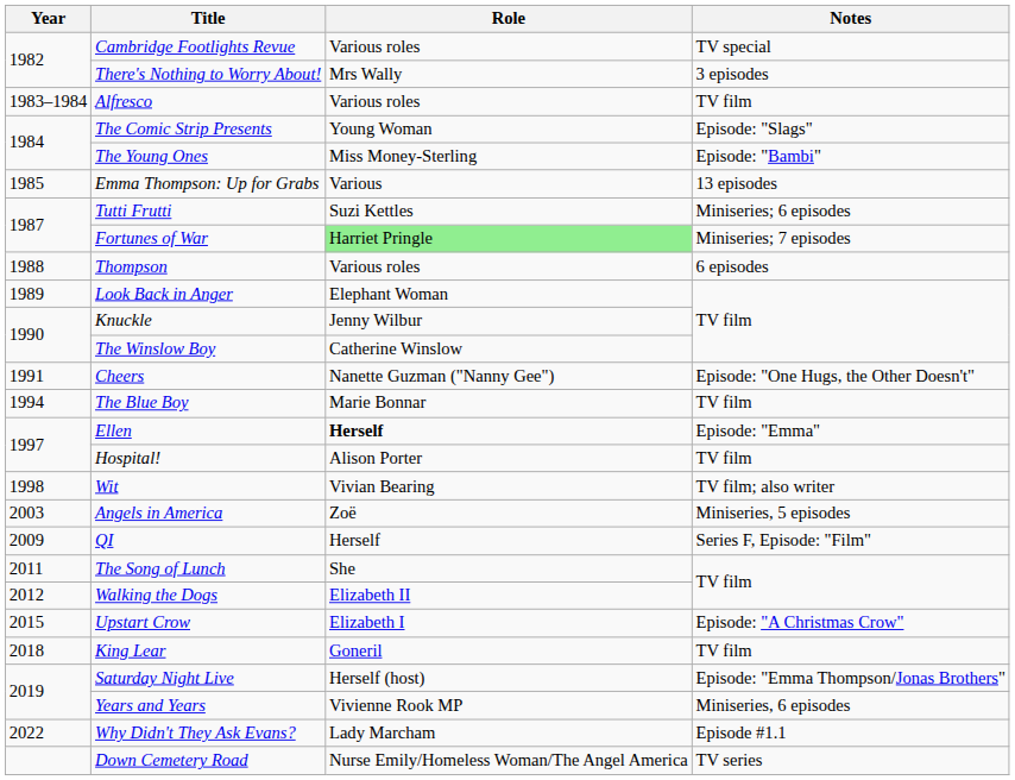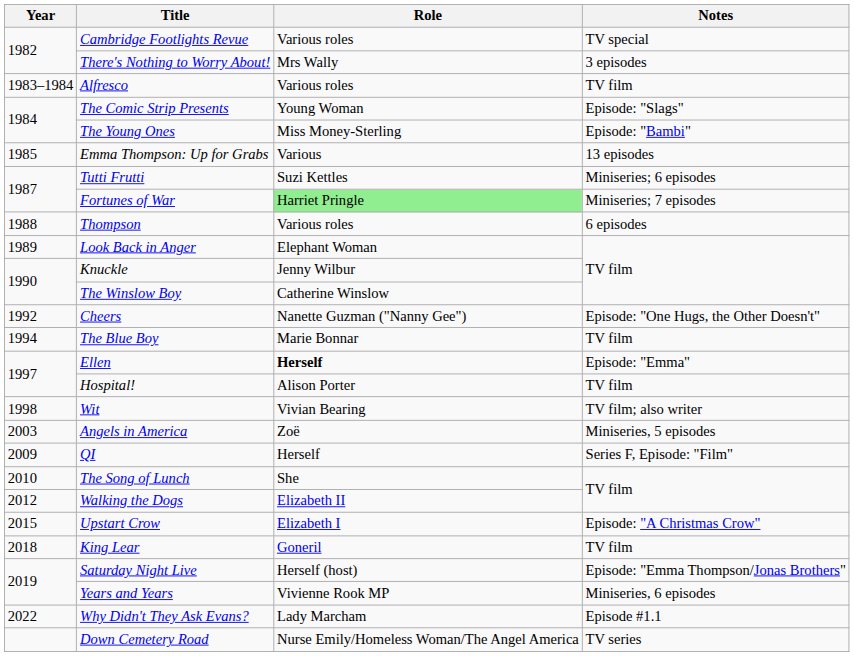Cheers | Year: 1991 -> 1992
The Song of Lunch | Year: 2011 -> 2010
